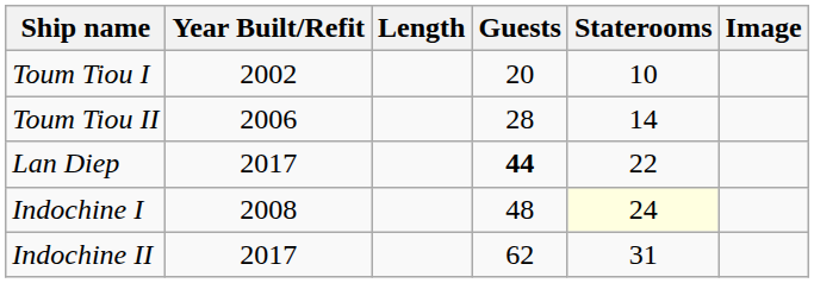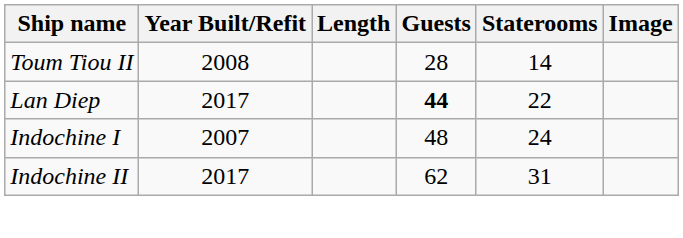- row: Toum Tiou I | 2002 | 20 | 10
Toum Tiou II | Year Built/Refit: 2006 -> 2008
Indochine I | Year Built/Refit: 2008 -> 2007
Indochine I | Staterooms: lightyellow background -> no background
